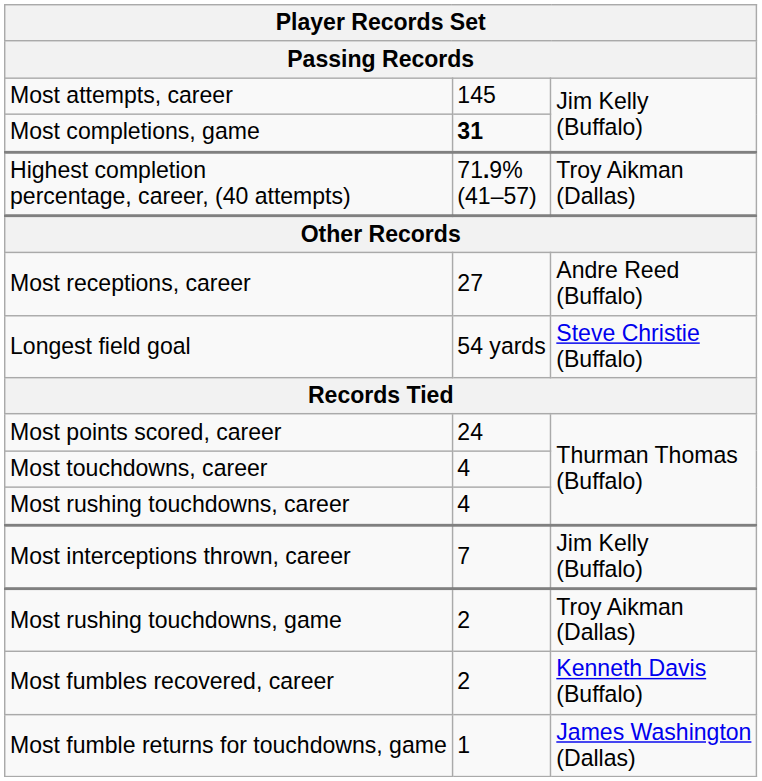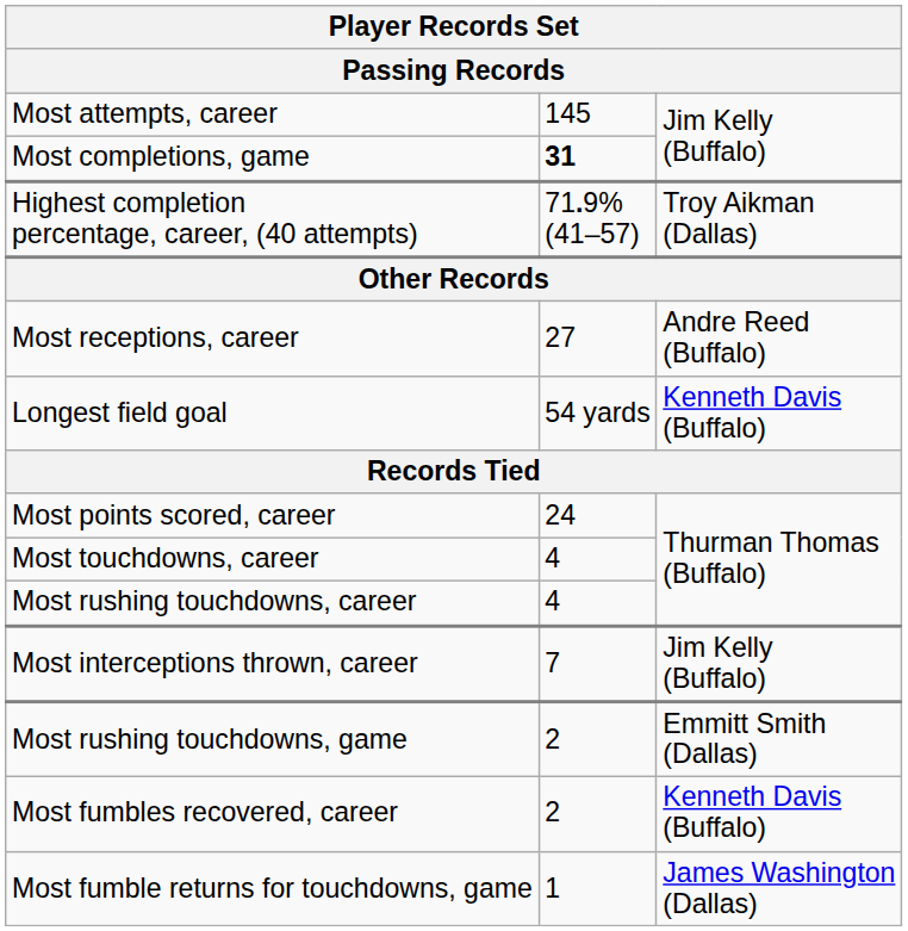Longest field goal | column 3: Steve Christie (Buffalo) -> Kenneth Davis (Buffalo)
Most rushing touchdowns, game | column 3: Troy Aikman (Dallas) -> Emmitt Smith (Dallas)
